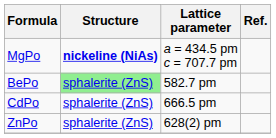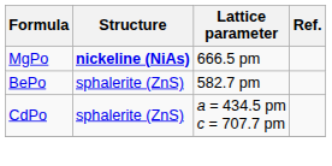MgPo | Lattice parameter: a = 434.5 pm c = 707.7 pm -> 666.5 pm
BePo | Structure: lightgreen background -> no background
CdPo | Lattice parameter: 666.5 pm -> a = 434.5 pm c = 707.7 pm
- row: ZnPo | sphalerite (ZnS) | 628(2) pm
